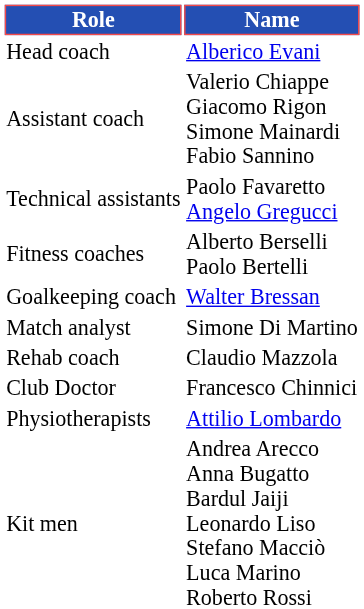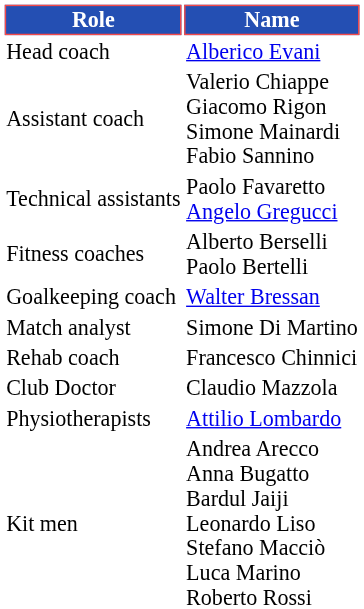Rehab coach | Name: Claudio Mazzola -> Francesco Chinnici
Club Doctor | Name: Francesco Chinnici -> Claudio Mazzola
